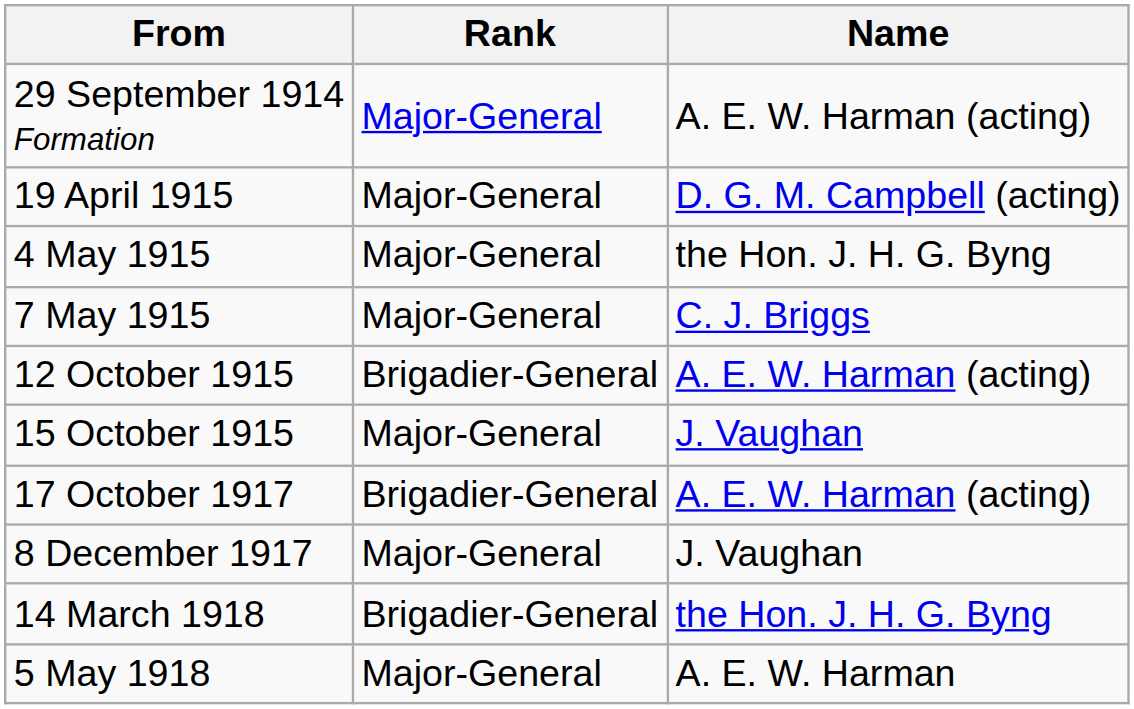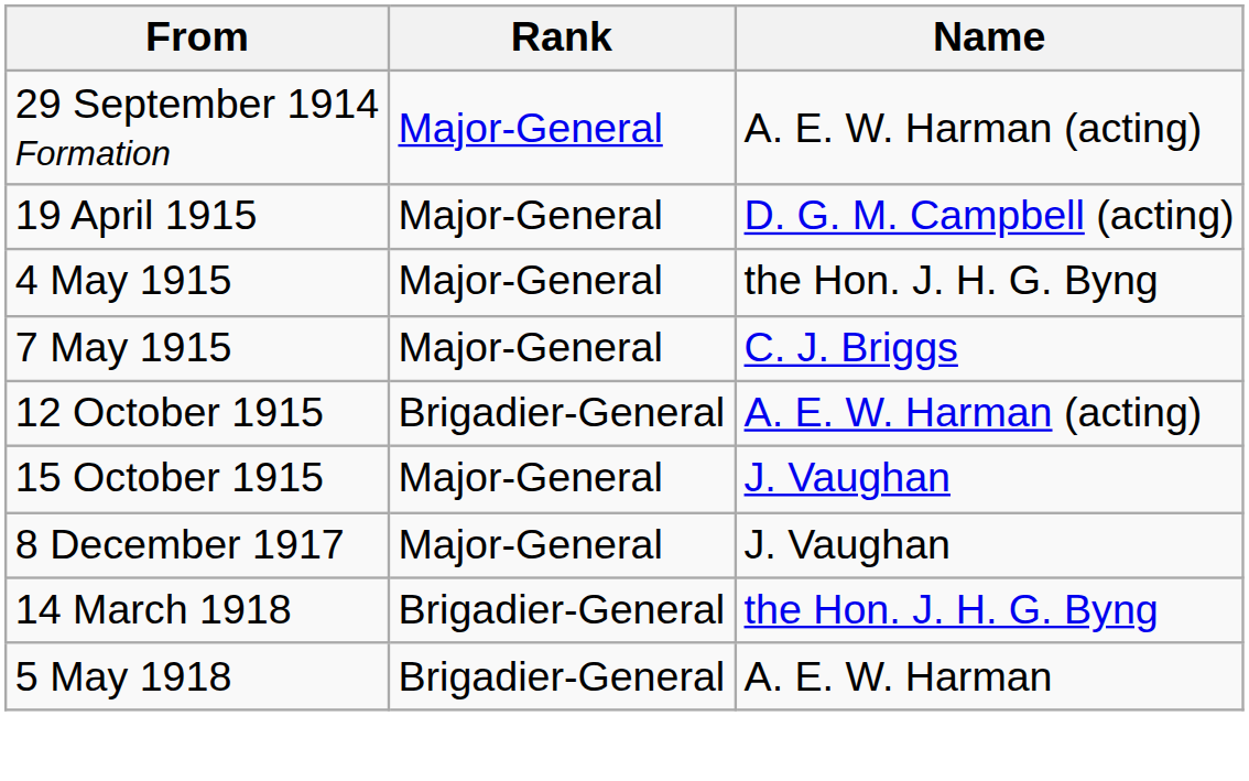- row: 17 October 1917 | Brigadier-General | A. E. W. Harman (acting)
5 May 1918 | Rank: Major-General -> Brigadier-General
